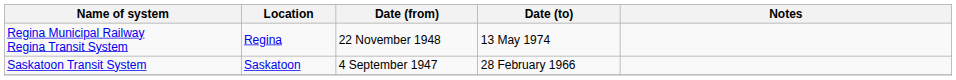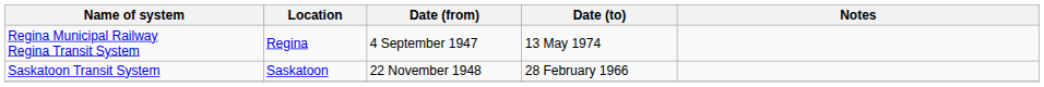Regina Municipal Railway Regina Transit System | Date (from): 22 November 1948 -> 4 September 1947
Saskatoon Transit System | Date (from): 4 September 1947 -> 22 November 1948
